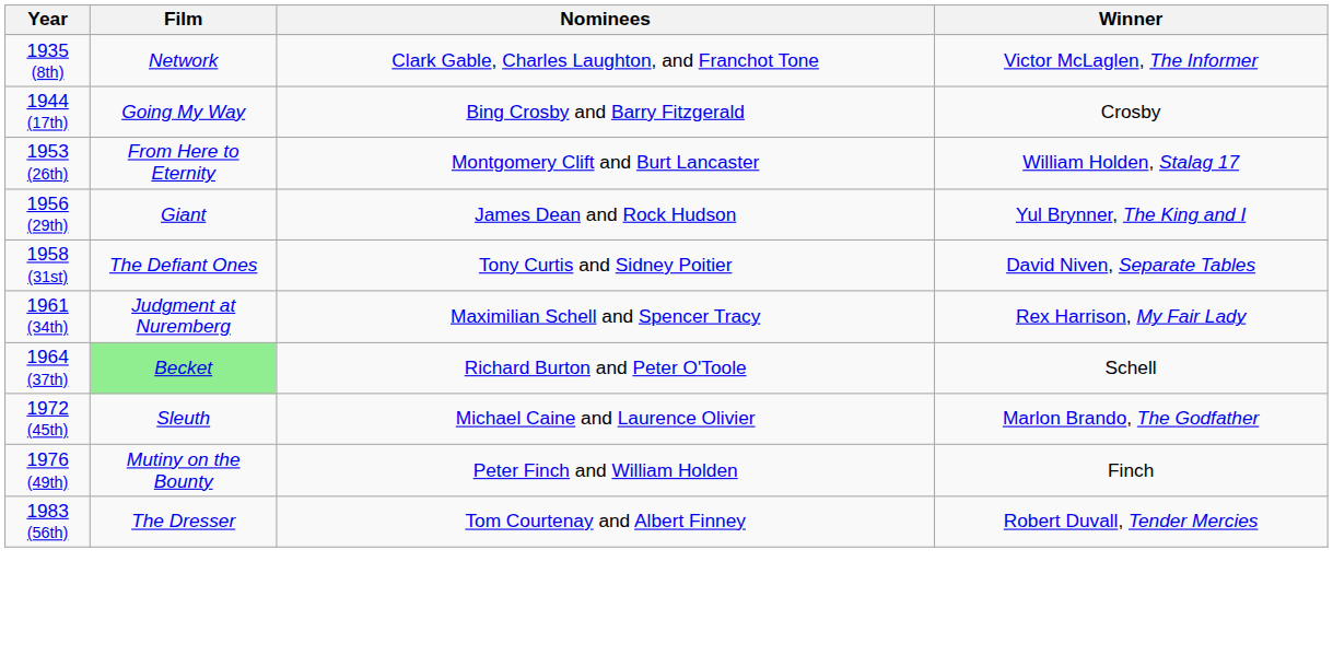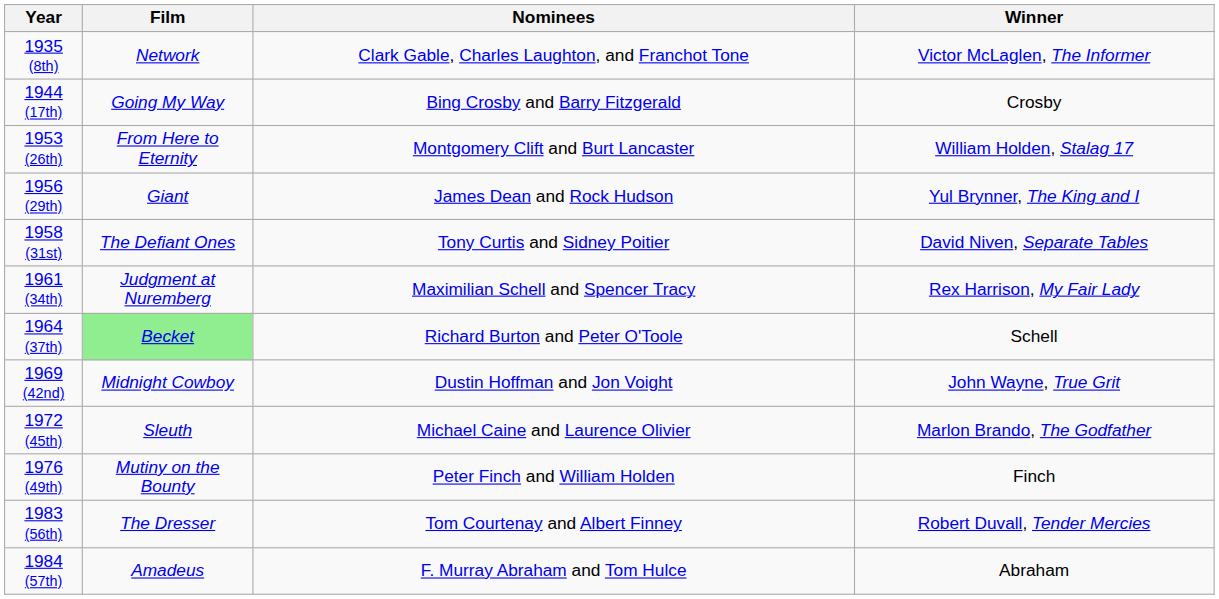+ row: 1969 (42nd) | Midnight Cowboy | Dustin Hoffman and Jon Voight | John Wayne, True Grit
+ row: 1984 (57th) | Amadeus | F. Murray Abraham and Tom Hulce | Abraham
